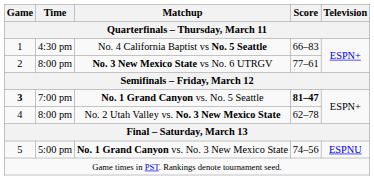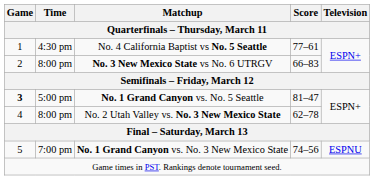No. 4 California Baptist vs No. 5 Seattle | Score: 66–83 -> 77–61
No. 3 New Mexico State vs No. 6 UTRGV | Score: 77–61 -> 66–83
No. 1 Grand Canyon vs. No. 5 Seattle | Time: 7:00 pm -> 5:00 pm
No. 1 Grand Canyon vs. No. 5 Seattle | Score: bold -> normal
No. 1 Grand Canyon vs. No. 3 New Mexico State | Time: 5:00 pm -> 7:00 pm
